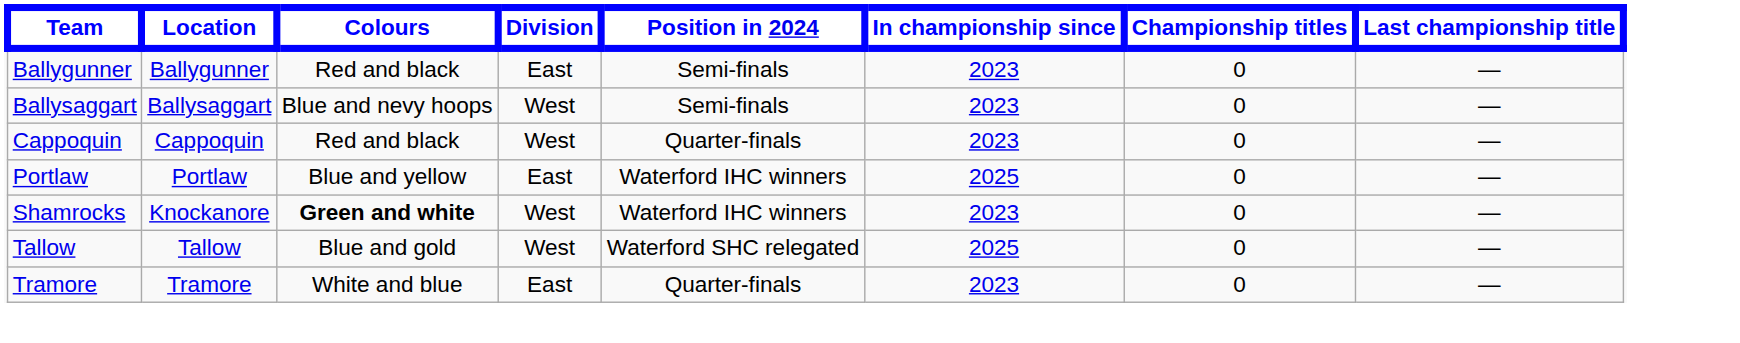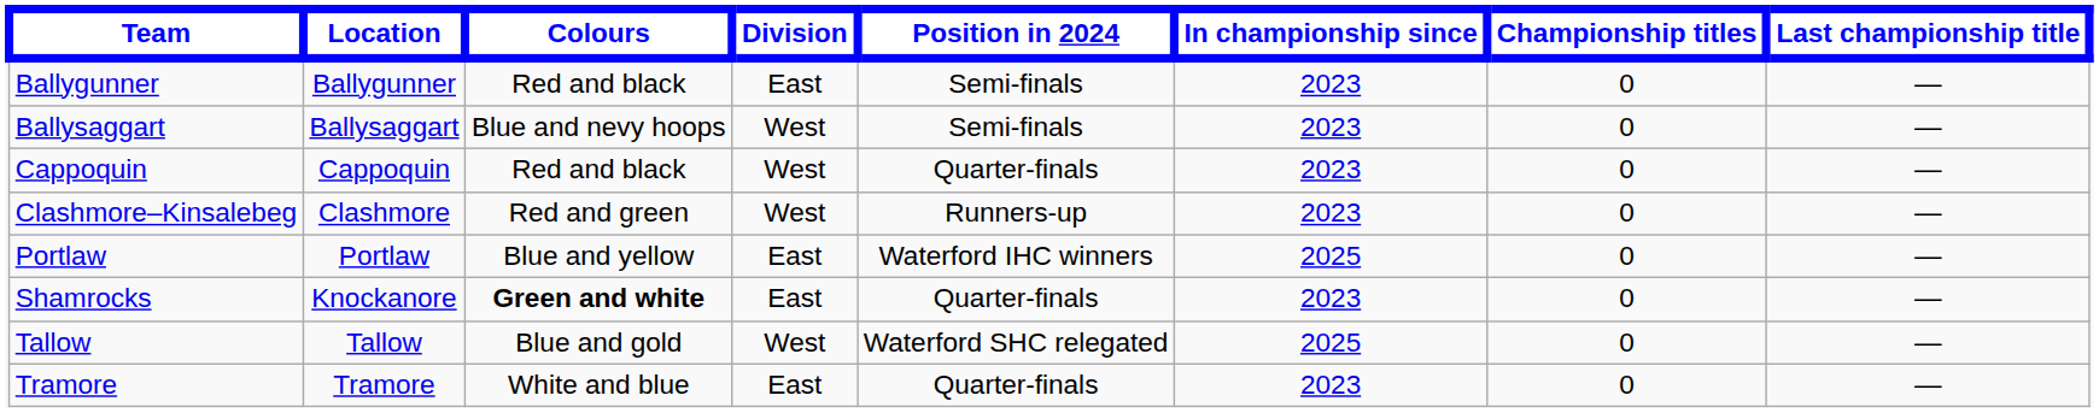+ row: Clashmore–Kinsalebeg | Clashmore | Red and green | West | Runners-up | 2023 | 0 | —
Shamrocks | Division: West -> East
Shamrocks | Position in 2024: Waterford IHC winners -> Quarter-finals
